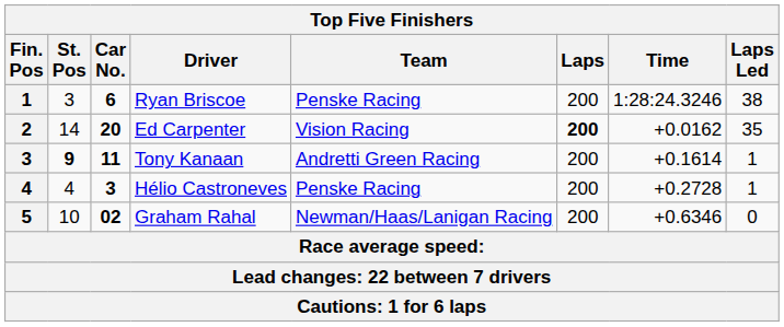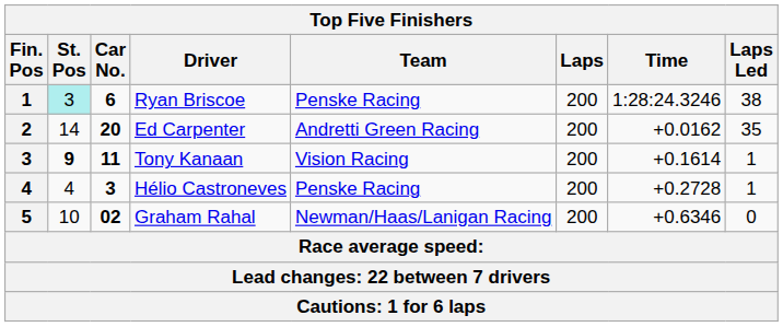Ryan Briscoe | St. Pos: no background -> paleturquoise background
Ed Carpenter | Team: Vision Racing -> Andretti Green Racing
Ed Carpenter | Laps: bold -> normal
Tony Kanaan | Team: Andretti Green Racing -> Vision Racing
